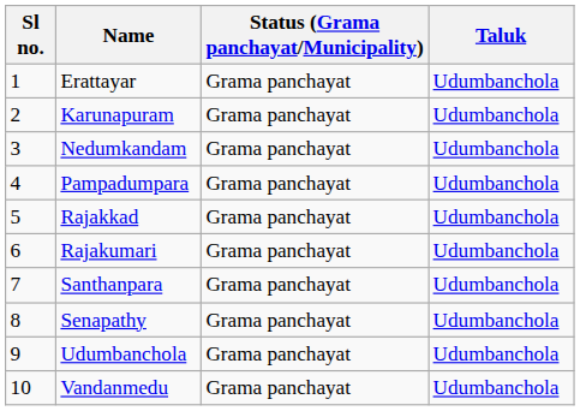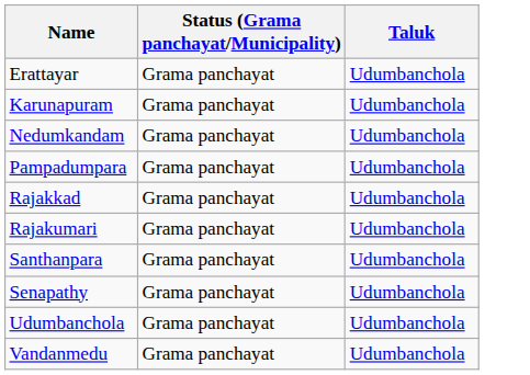- column: Sl no. | 1 | 2 | 3 | 4 | 5 | 6 | 7 | 8 | 9 | 10
